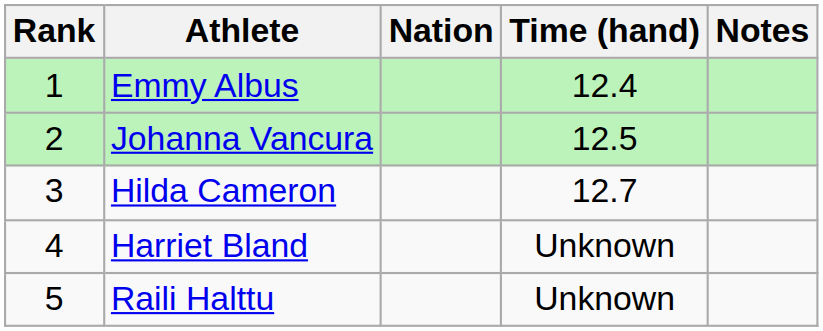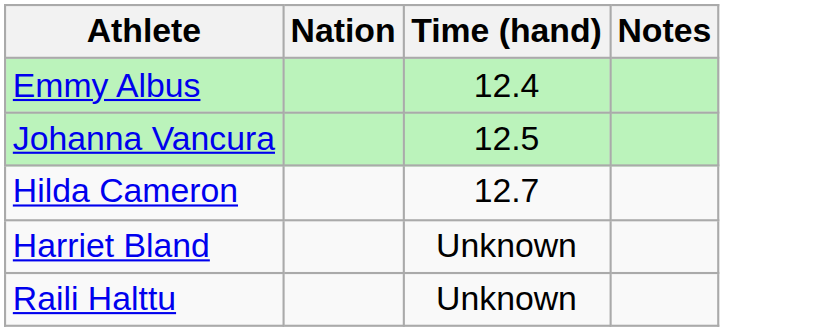- column: Rank | 1 | 2 | 3 | 4 | 5
